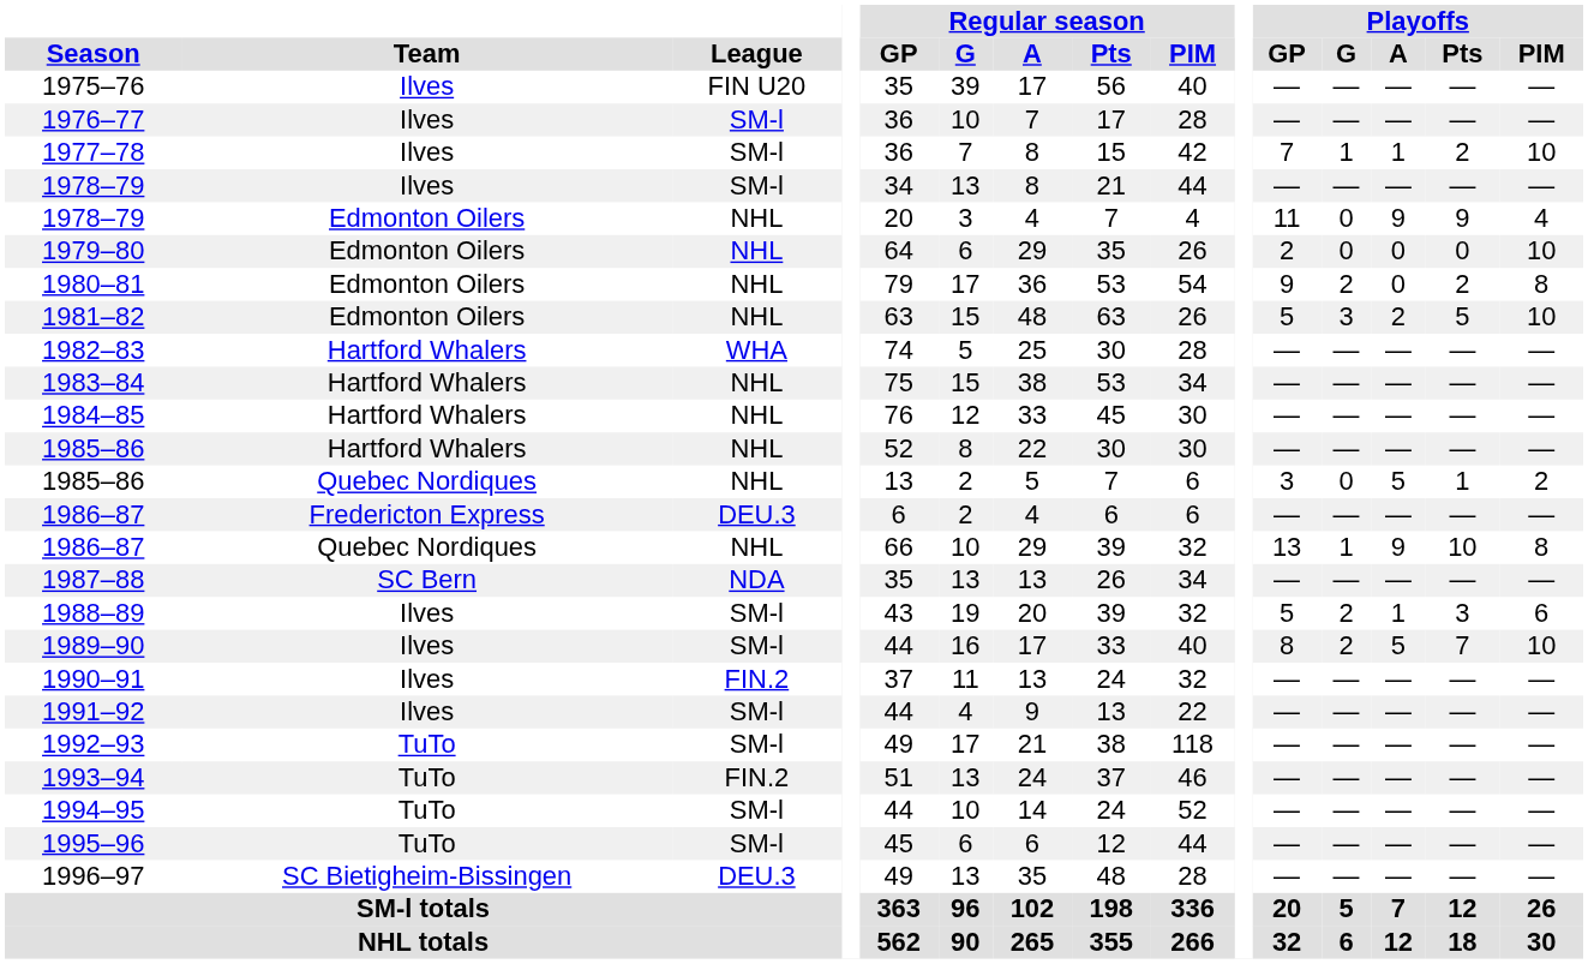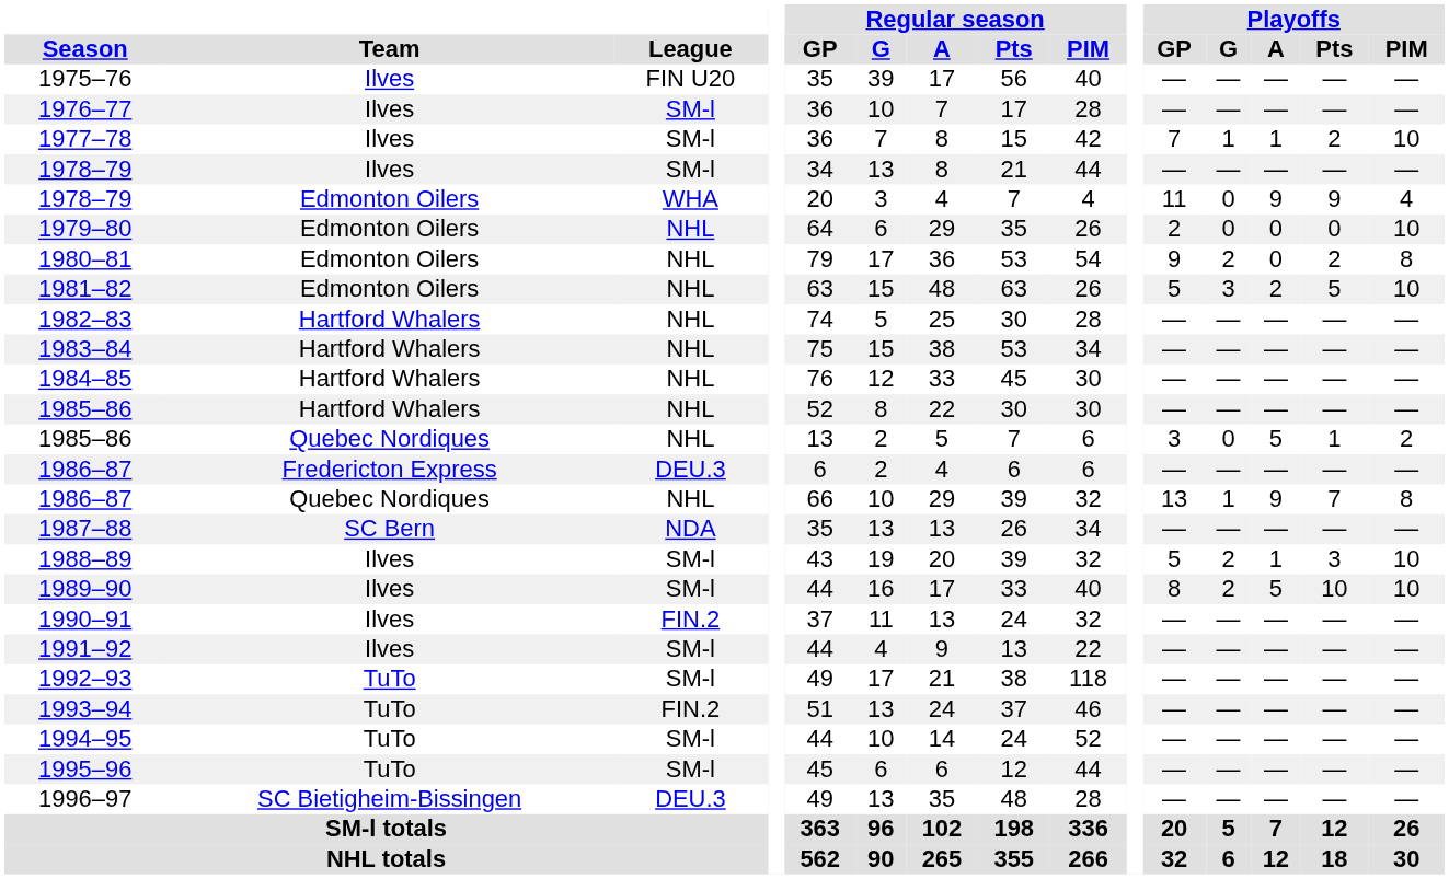1978–79 / Edmonton Oilers | League: NHL -> WHA
1982–83 | League: WHA -> NHL
1986–87 / Quebec Nordiques | Playoffs / Pts: 10 -> 7
1988–89 | Playoffs / PIM: 6 -> 10
1989–90 | Playoffs / Pts: 7 -> 10
